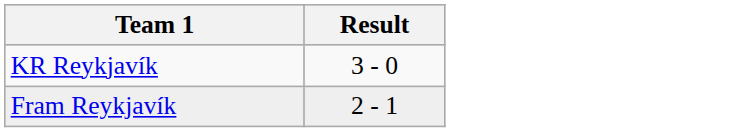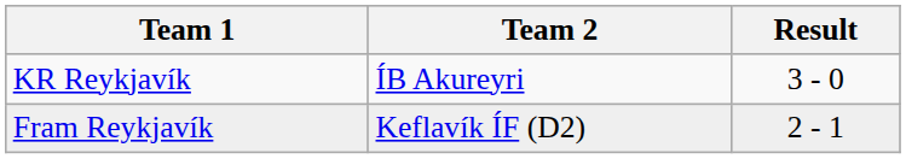+ column: Team 2 | ÍB Akureyri | Keflavík ÍF (D2)
